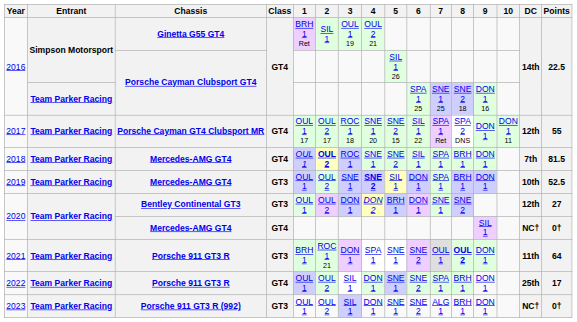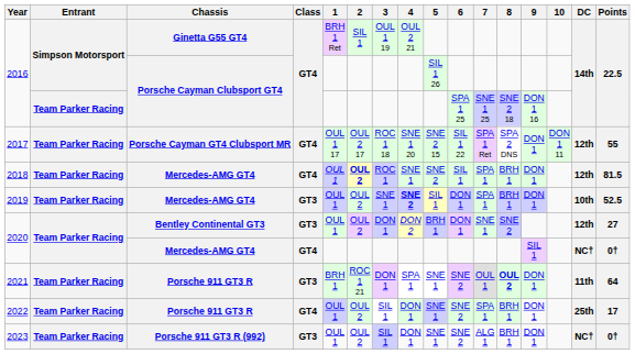2018 | DC: 7th -> 12th
